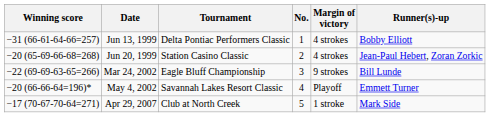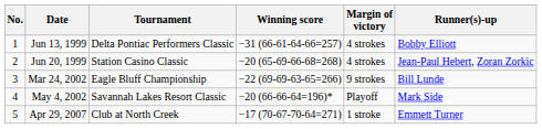columns swapped: No. <-> Winning score
May 4, 2002 | Runner(s)-up: Emmett Turner -> Mark Side
Apr 29, 2007 | Runner(s)-up: Mark Side -> Emmett Turner
